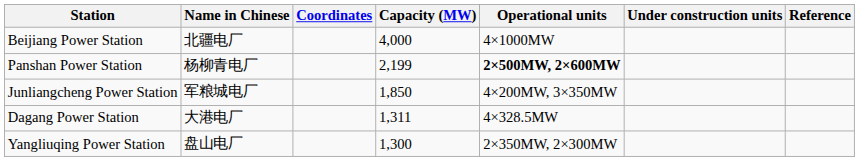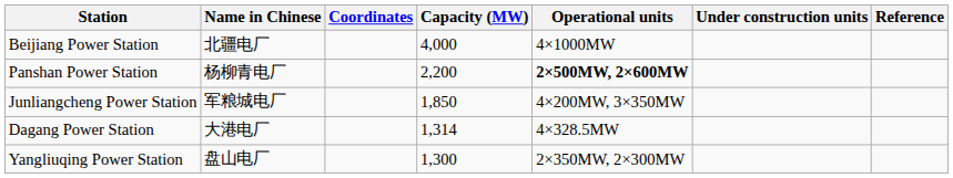Panshan Power Station | Capacity (MW): 2,199 -> 2,200
Dagang Power Station | Capacity (MW): 1,311 -> 1,314
